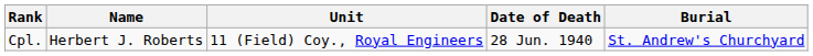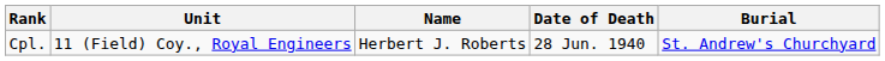columns swapped: Name <-> Unit
